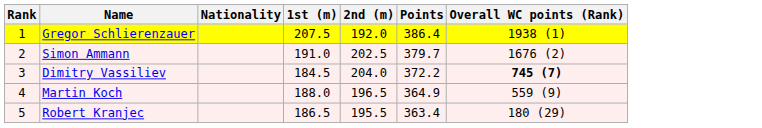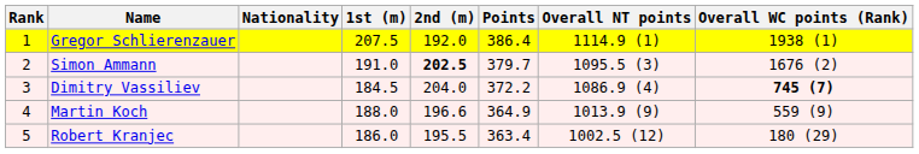+ column: Overall NT points | 1114.9 (1) | 1095.5 (3) | 1086.9 (4) | 1013.9 (9) | 1002.5 (12)
Simon Ammann | 2nd (m): normal -> bold
Martin Koch | 2nd (m): 196.5 -> 196.6
Robert Kranjec | 1st (m): 186.5 -> 186.0
